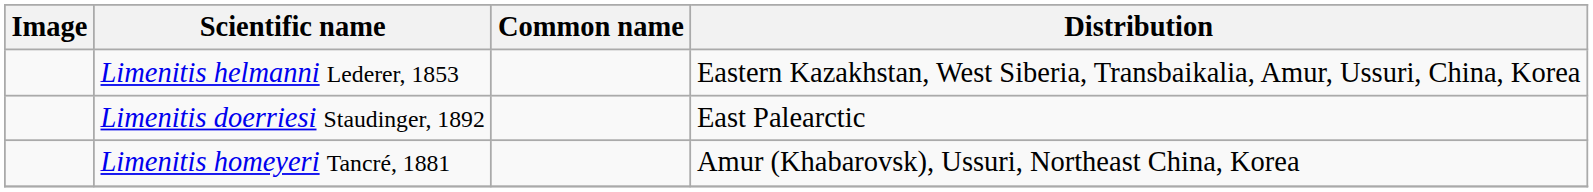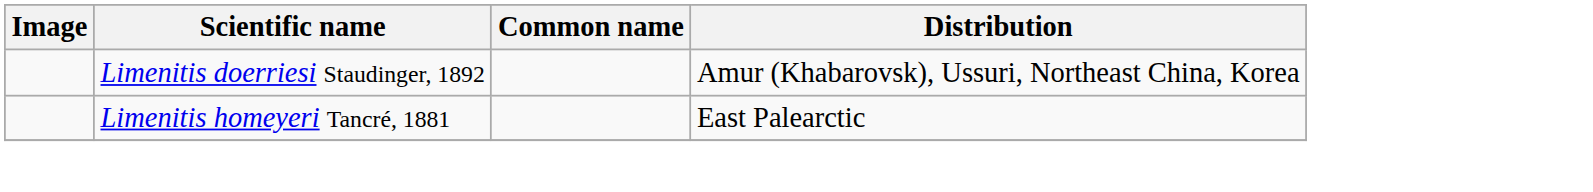- row: Limenitis helmanni Lederer, 1853 | Eastern Kazakhstan, West Siberia, Transbaikalia, Amur, Ussuri, China, Korea
Limenitis doerriesi Staudinger, 1892 | Distribution: East Palearctic -> Amur (Khabarovsk), Ussuri, Northeast China, Korea
Limenitis homeyeri Tancré, 1881 | Distribution: Amur (Khabarovsk), Ussuri, Northeast China, Korea -> East Palearctic
